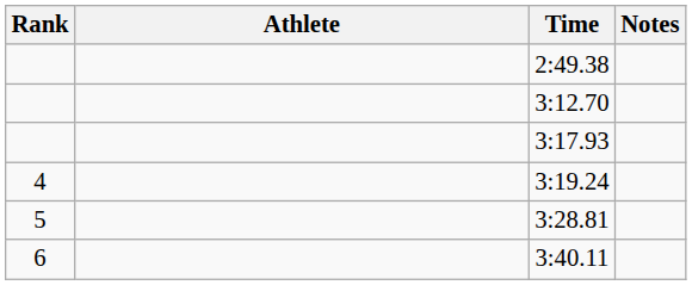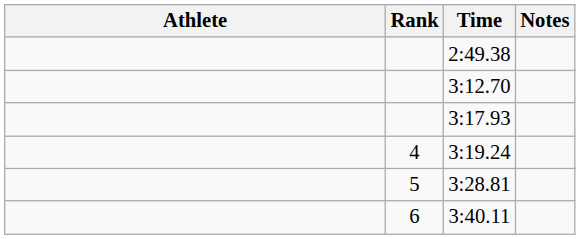columns swapped: Rank <-> Athlete
